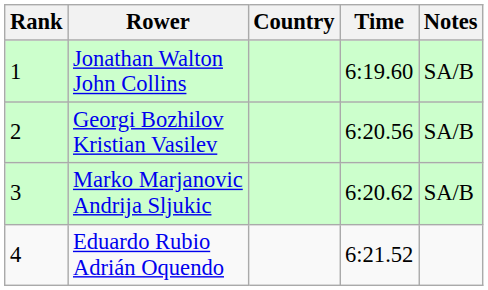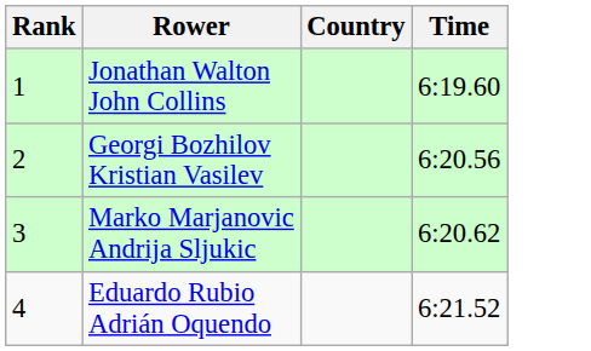- column: Notes | SA/B | SA/B | SA/B
